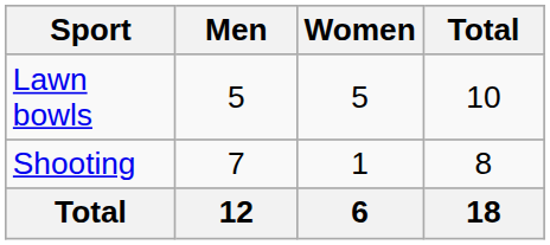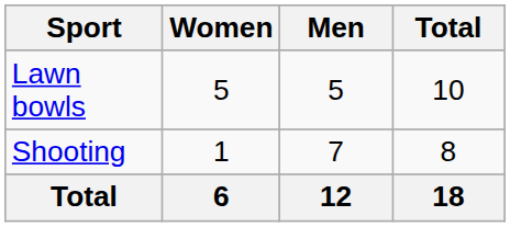columns swapped: Men <-> Women
